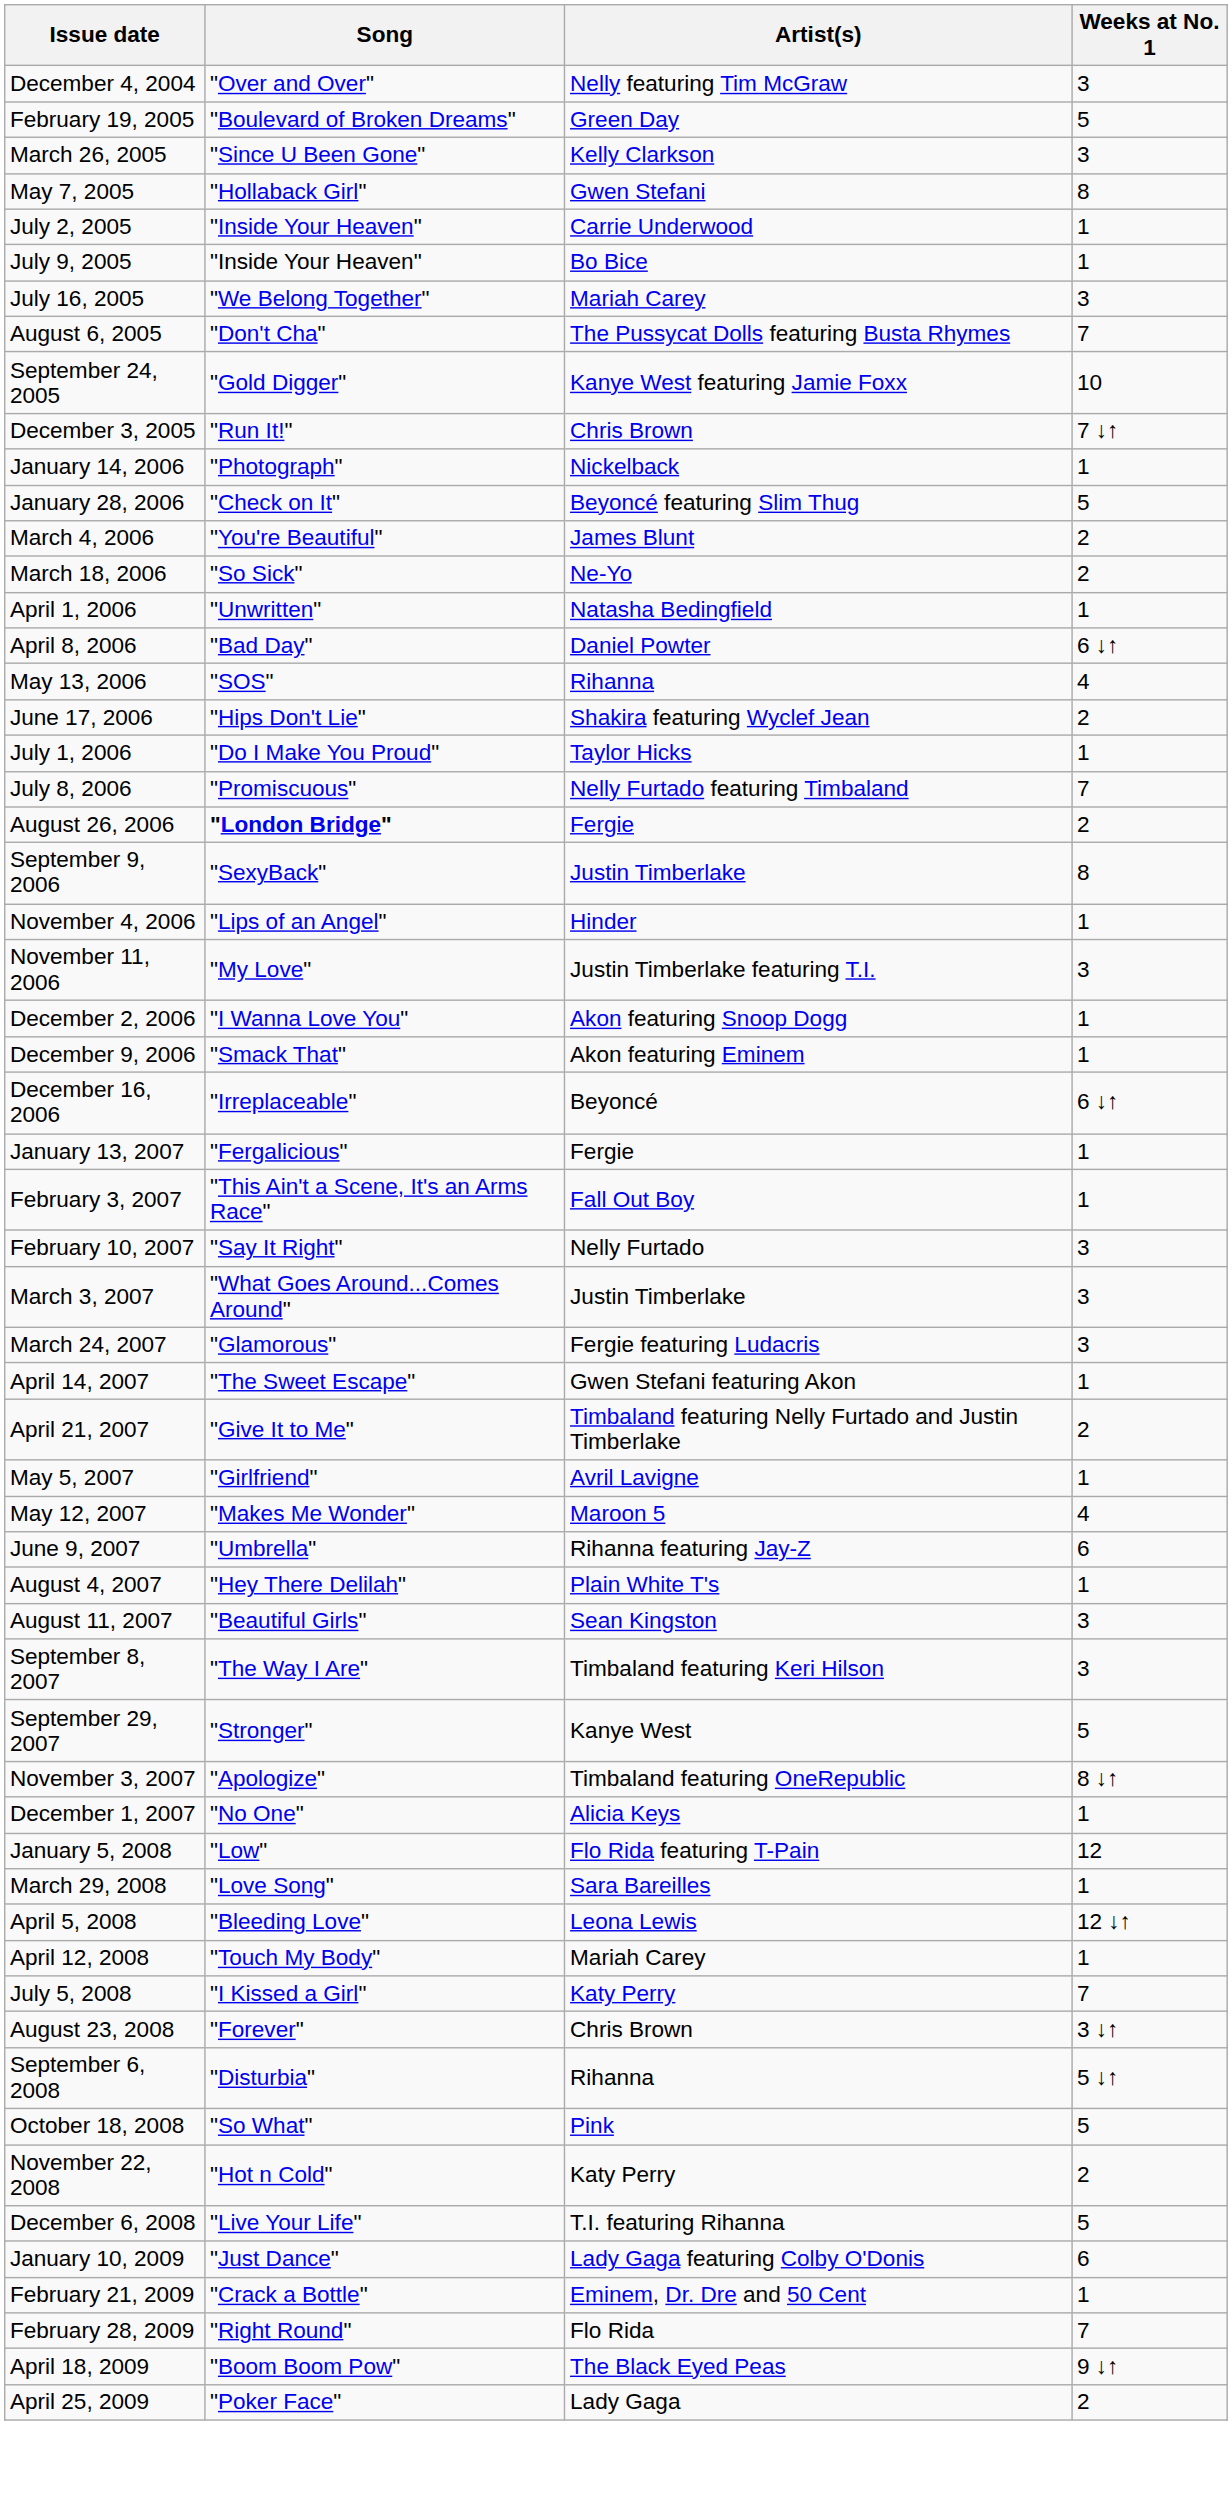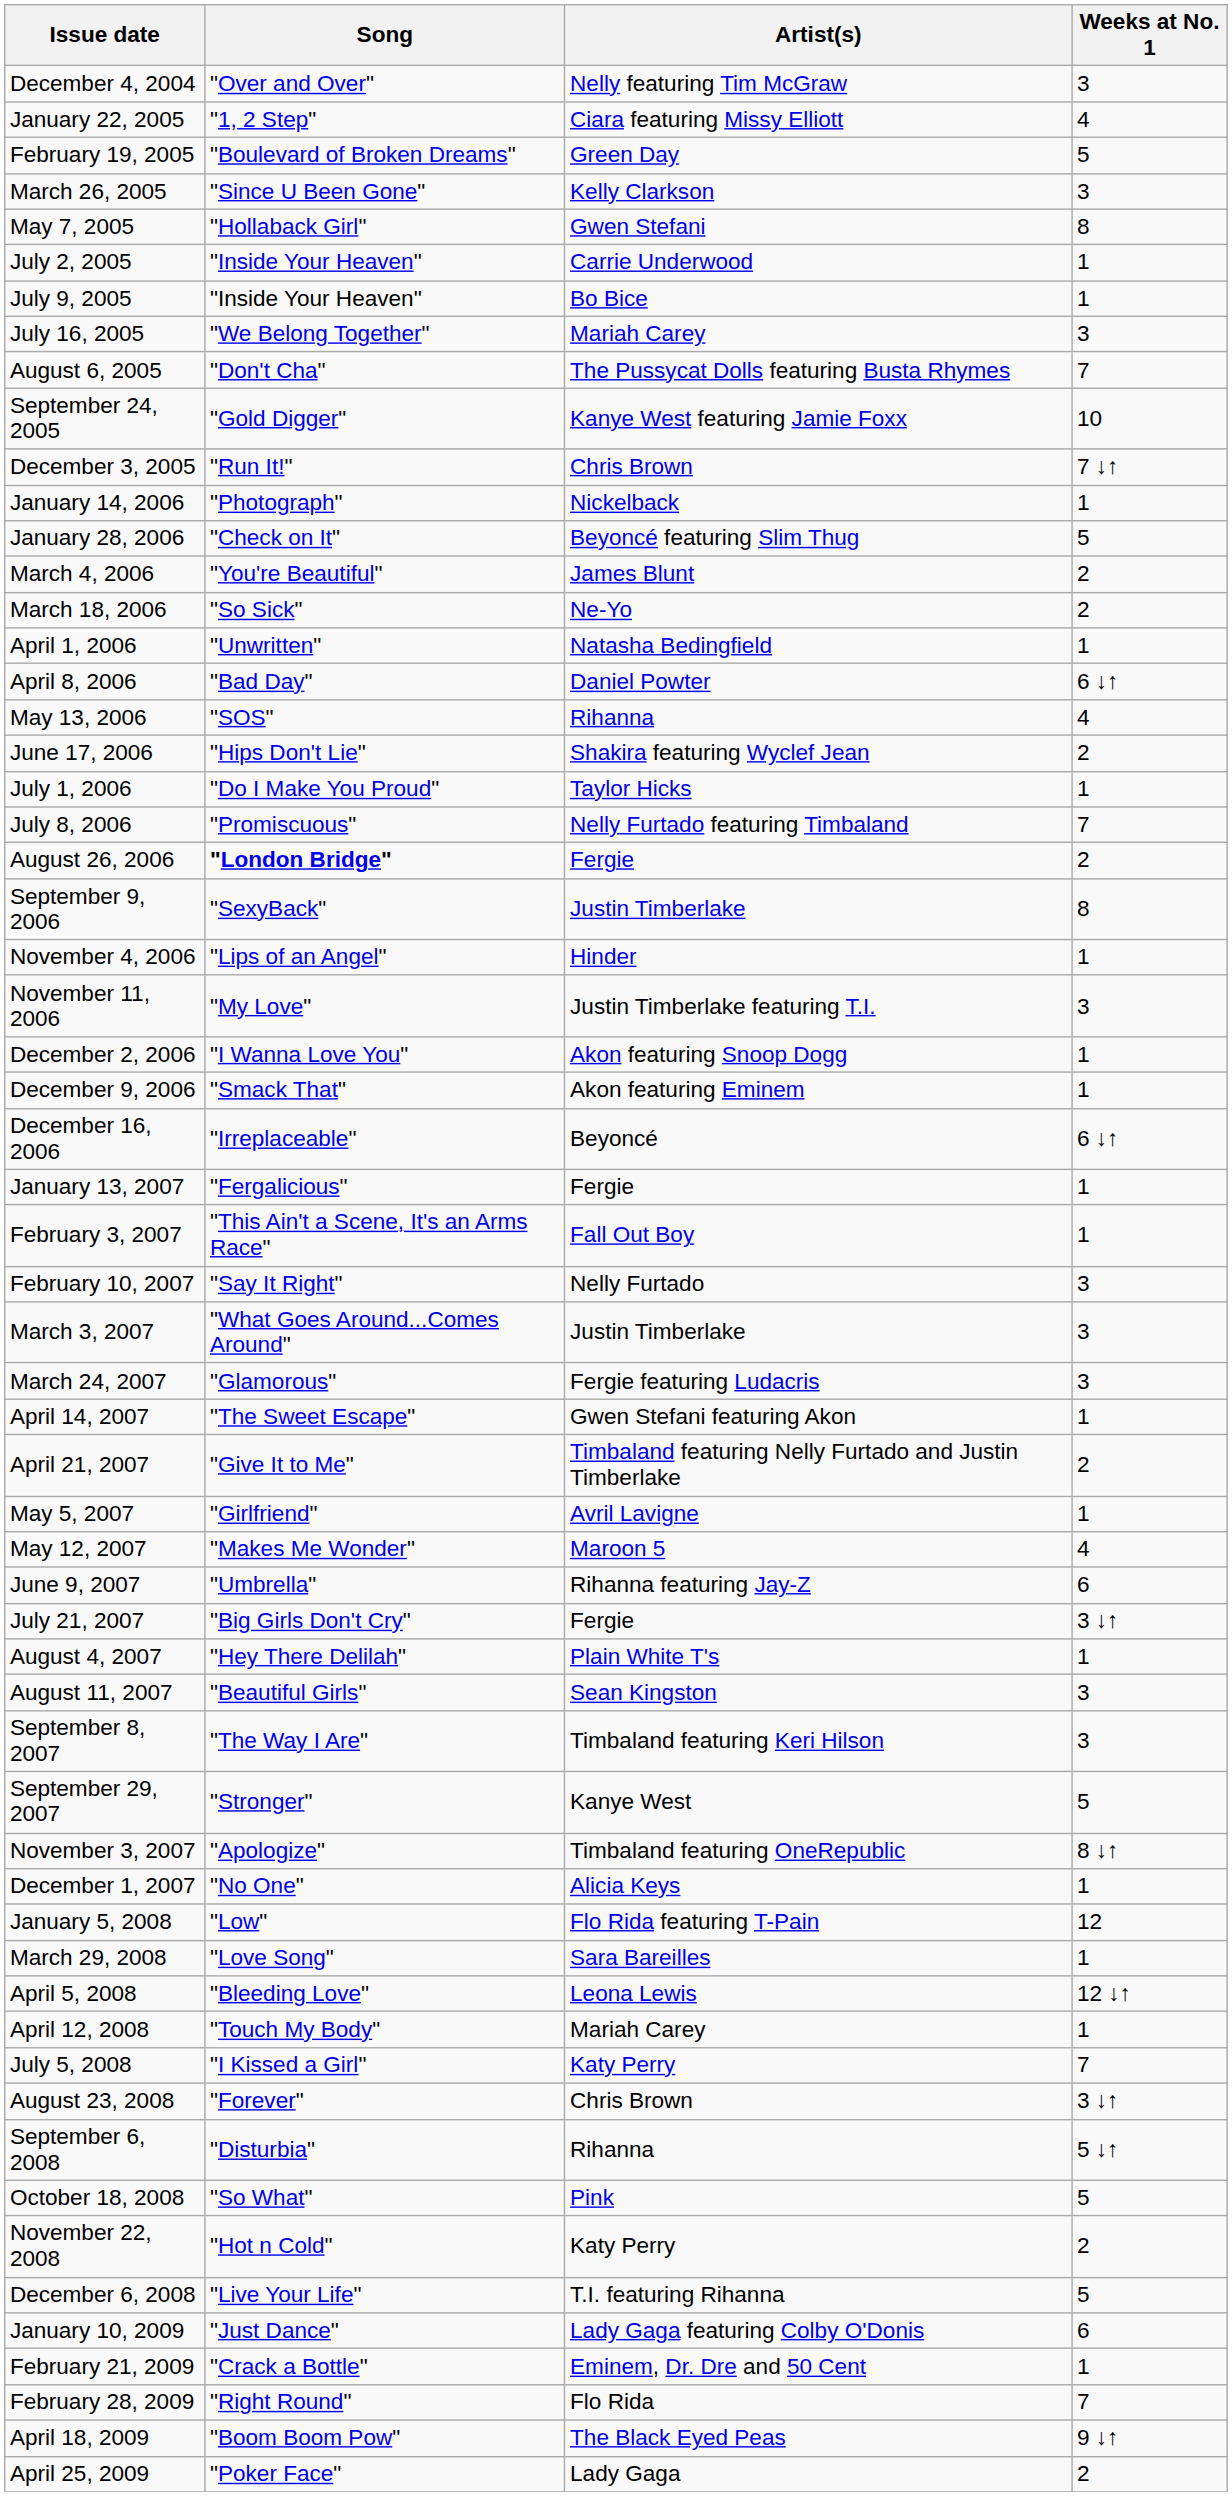+ row: January 22, 2005 | "1, 2 Step" | Ciara featuring Missy Elliott | 4
+ row: July 21, 2007 | "Big Girls Don't Cry" | Fergie | 3 ↓↑
